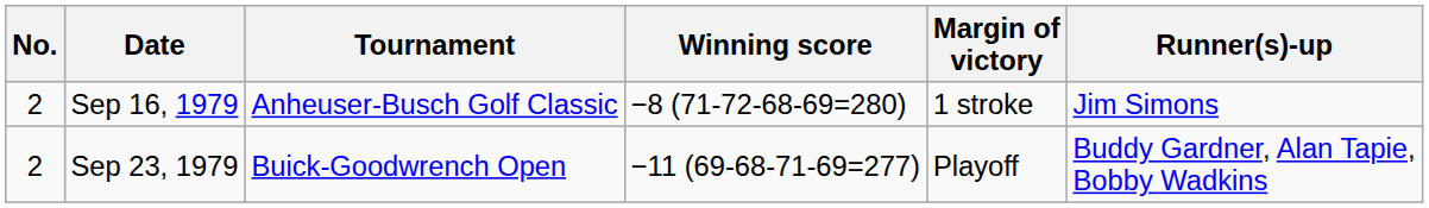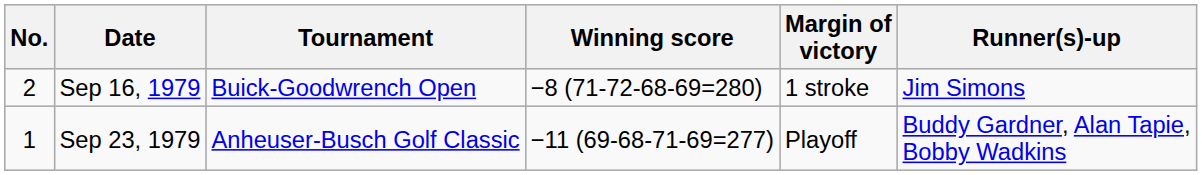Sep 16, 1979 | Tournament: Anheuser-Busch Golf Classic -> Buick-Goodwrench Open
Sep 23, 1979 | No.: 2 -> 1
Sep 23, 1979 | Tournament: Buick-Goodwrench Open -> Anheuser-Busch Golf Classic
